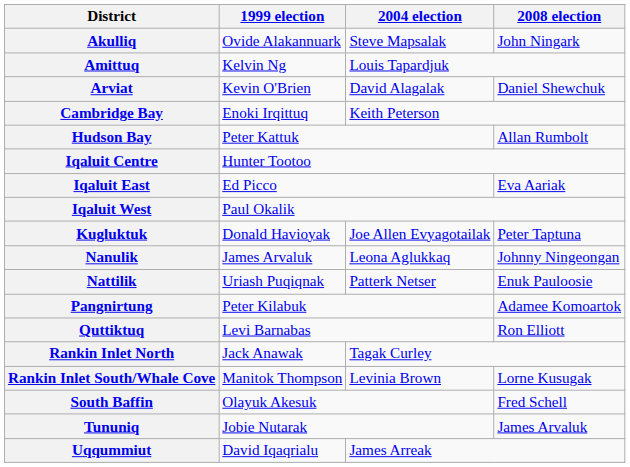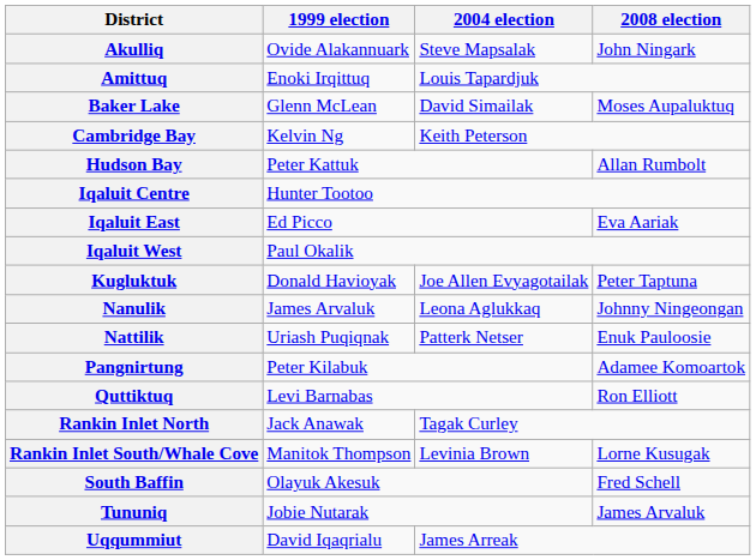Amittuq | 1999 election: Kelvin Ng -> Enoki Irqittuq
- row: Arviat | Kevin O'Brien | David Alagalak | Daniel Shewchuk
+ row: Baker Lake | Glenn McLean | David Simailak | Moses Aupaluktuq
Cambridge Bay | 1999 election: Enoki Irqittuq -> Kelvin Ng
